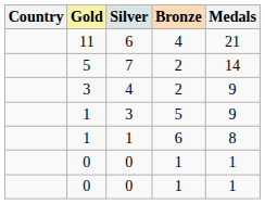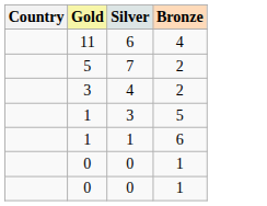- column: Medals | 21 | 14 | 9 | 9 | 8 | 1 | 1
